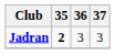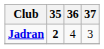Jadran | 36: 3 -> 4
